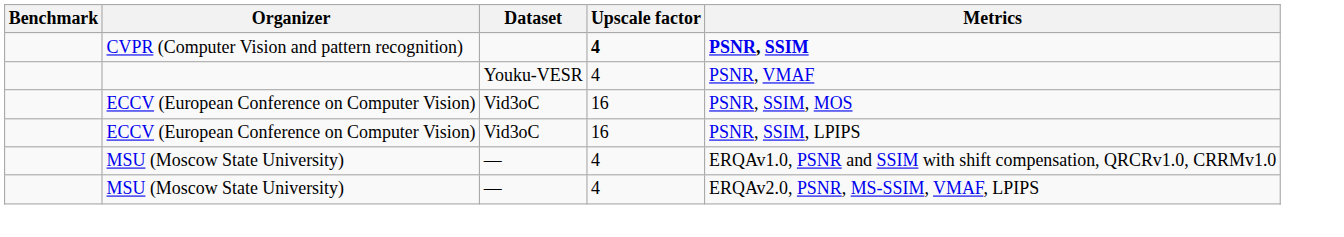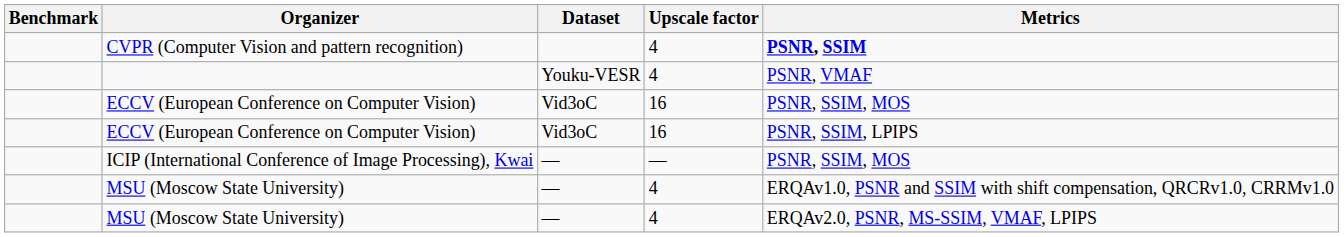CVPR (Computer Vision and pattern recognition) | Upscale factor: bold -> normal
+ row: ICIP (International Conference of Image Processing), Kwai | — | — | PSNR, SSIM, MOS
